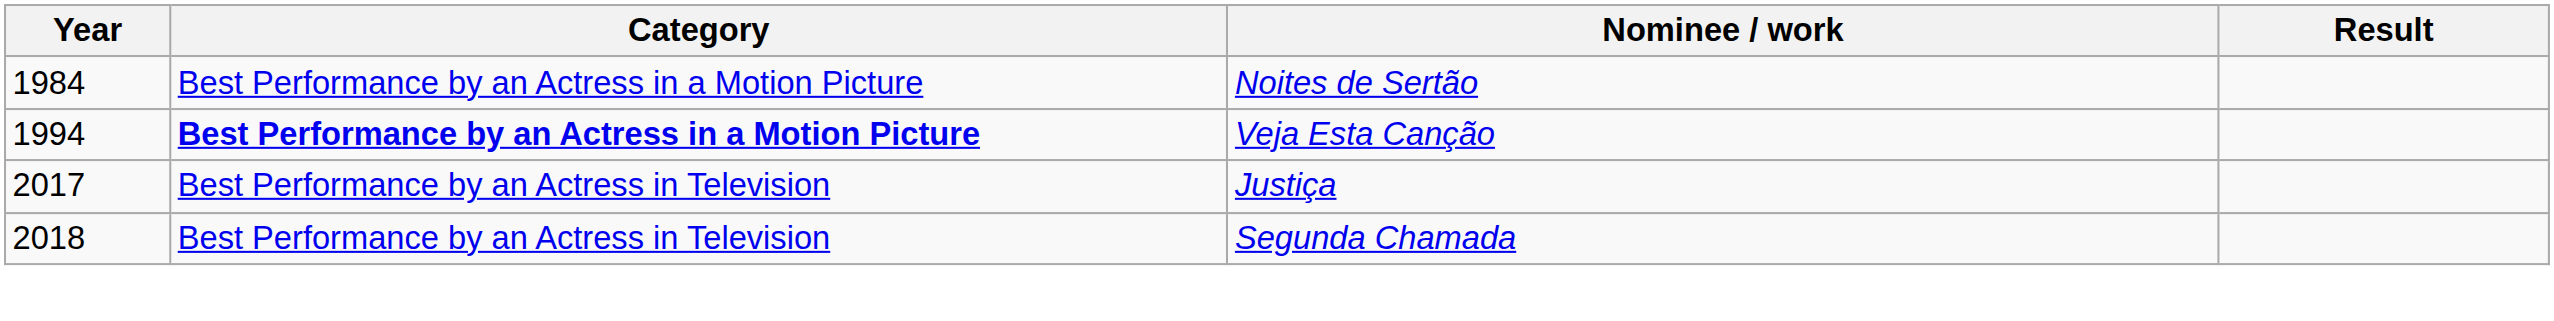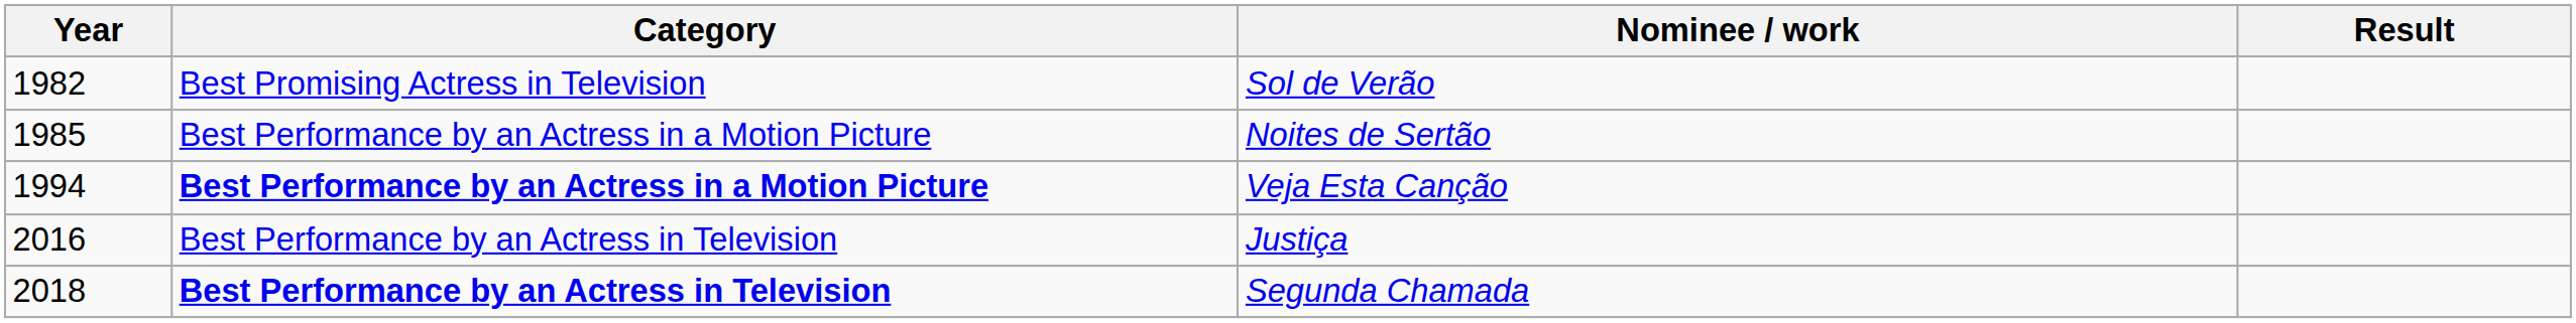+ row: 1982 | Best Promising Actress in Television | Sol de Verão
Noites de Sertão | Year: 1984 -> 1985
Justiça | Year: 2017 -> 2016
Segunda Chamada | Category: normal -> bold
